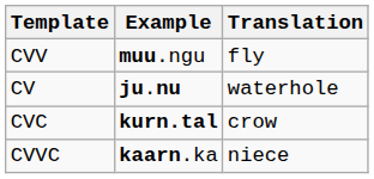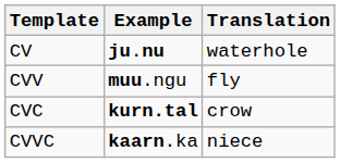rows swapped: CV <-> CVV
